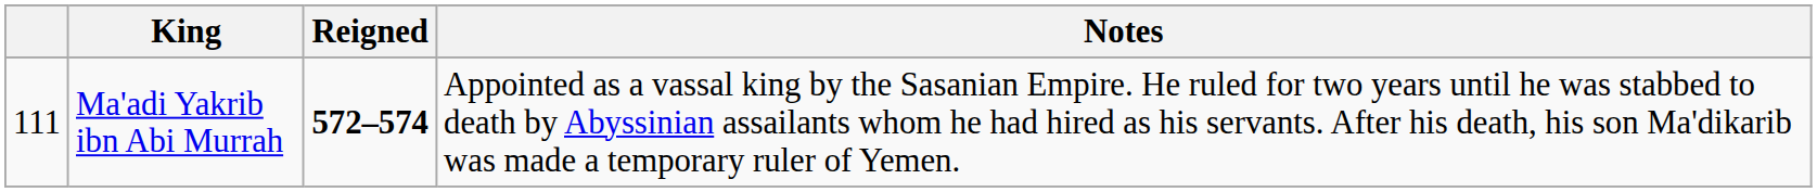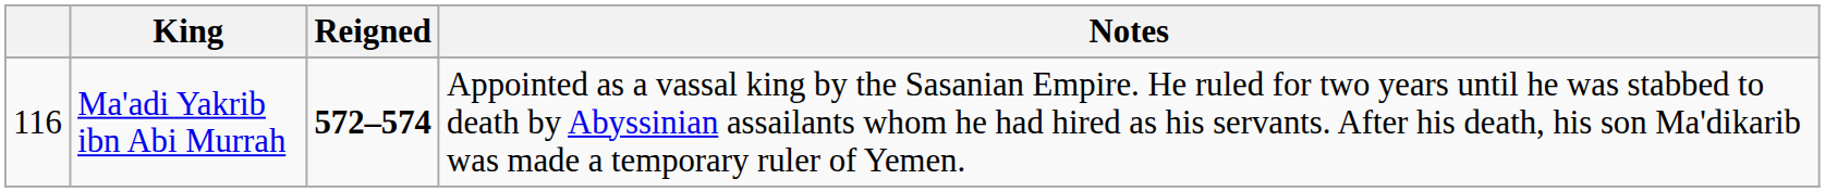Ma'adi Yakrib ibn Abi Murrah | column 1: 111 -> 116
